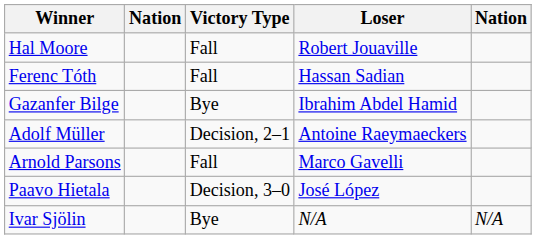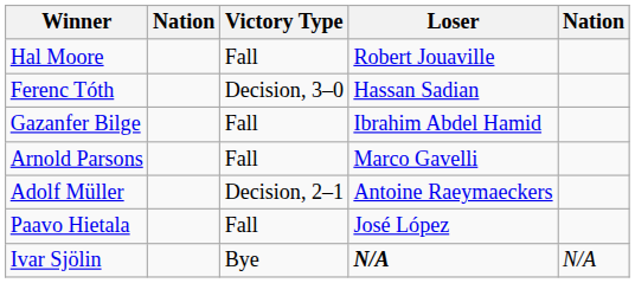Ferenc Tóth | Victory Type: Fall -> Decision, 3–0
Gazanfer Bilge | Victory Type: Bye -> Fall
rows swapped: Adolf Müller <-> Arnold Parsons
Paavo Hietala | Victory Type: Decision, 3–0 -> Fall
Ivar Sjölin | Loser: normal -> bold
